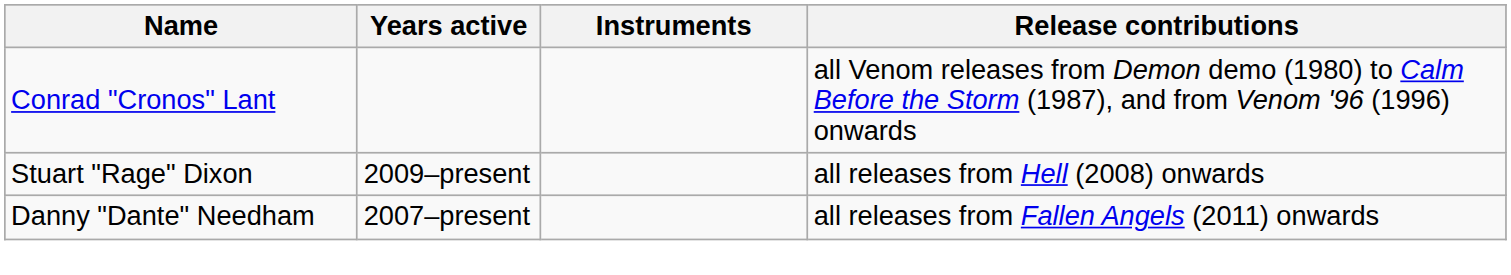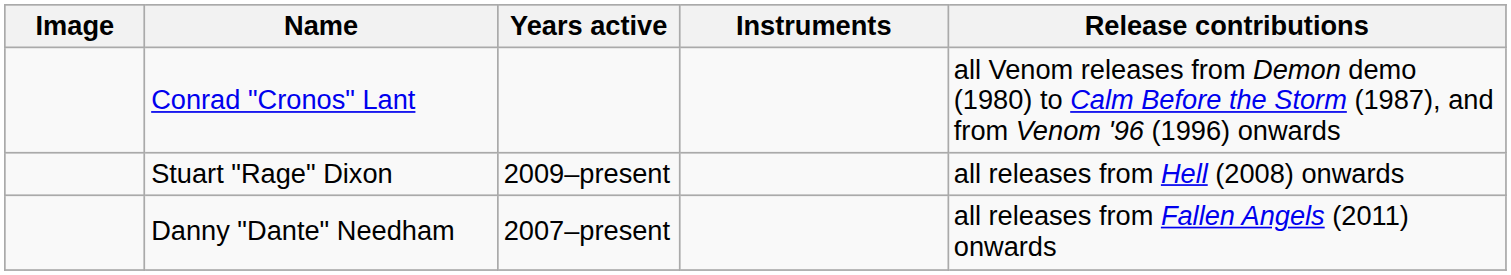+ column: Image
